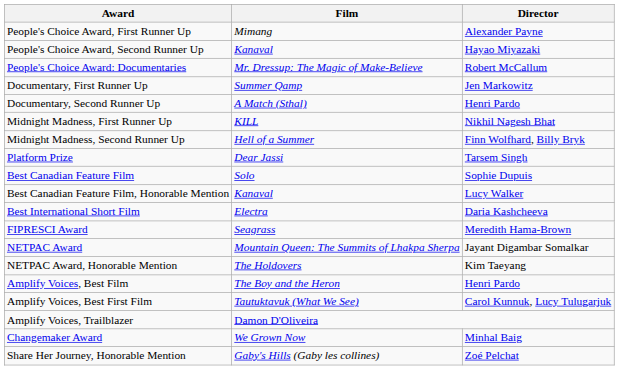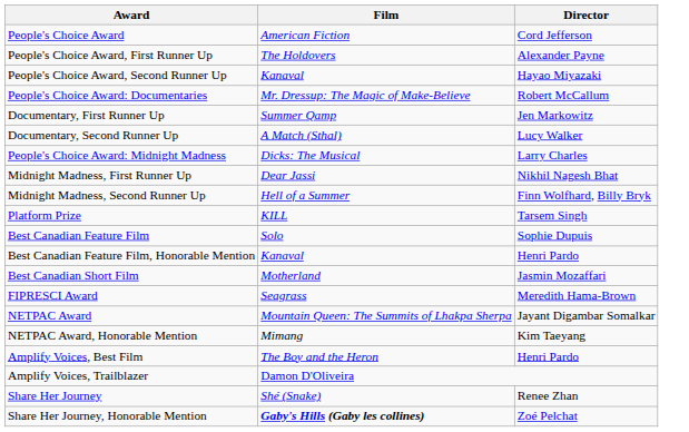+ row: People's Choice Award | American Fiction | Cord Jefferson
People's Choice Award, First Runner Up | Film: Mimang -> The Holdovers
Documentary, Second Runner Up | Director: Henri Pardo -> Lucy Walker
+ row: People's Choice Award: Midnight Madness | Dicks: The Musical | Larry Charles
Midnight Madness, First Runner Up | Film: KILL -> Dear Jassi
Platform Prize | Film: Dear Jassi -> KILL
Best Canadian Feature Film, Honorable Mention | Director: Lucy Walker -> Henri Pardo
+ row: Best Canadian Short Film | Motherland | Jasmin Mozaffari
- row: Best International Short Film | Electra | Daria Kashcheeva
NETPAC Award, Honorable Mention | Film: The Holdovers -> Mimang
- row: Amplify Voices, Best First Film | Tautuktavuk (What We See) | Carol Kunnuk, Lucy Tulugarjuk
- row: Changemaker Award | We Grown Now | Minhal Baig
+ row: Share Her Journey | Shé (Snake) | Renee Zhan
Share Her Journey, Honorable Mention | Film: normal -> bold
